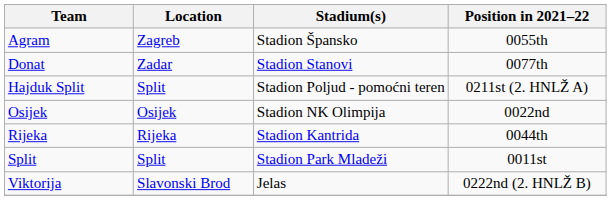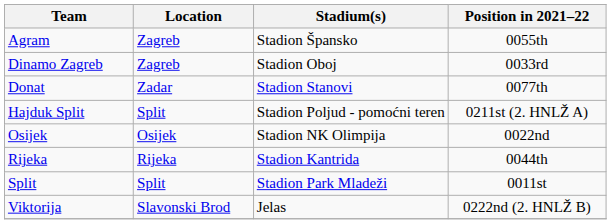+ row: Dinamo Zagreb | Zagreb | Stadion Oboj | 0033rd
